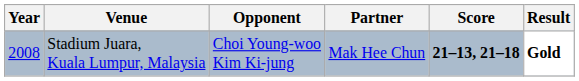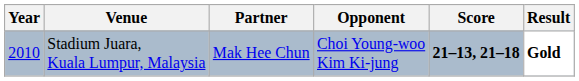columns swapped: Partner <-> Opponent
Stadium Juara, Kuala Lumpur, Malaysia | Year: 2008 -> 2010
